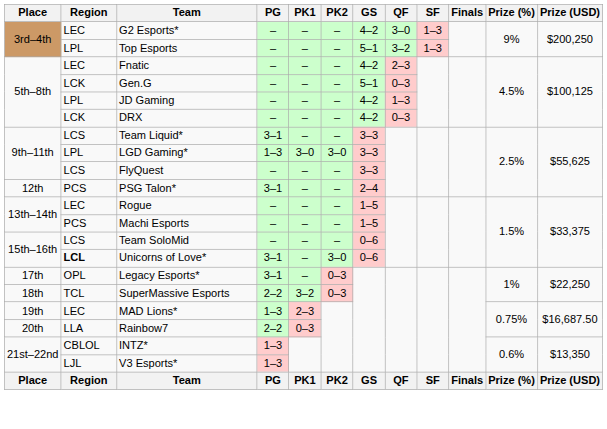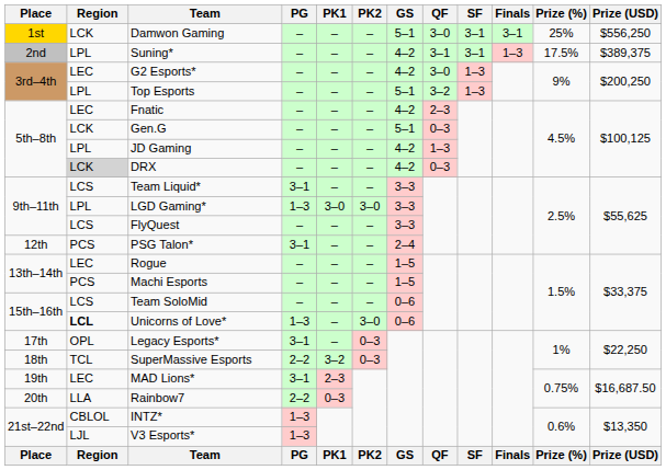+ row: 1st | LCK | Damwon Gaming | – | – | – | 5–1 | 3–0 | 3–1 | 3–1 | 25% | $556,250
+ row: 2nd | LPL | Suning* | – | – | – | 4–2 | 3–1 | 3–1 | 1–3 | 17.5% | $389,375
DRX | Region: no background -> lightgrey background
Unicorns of Love* | PG: 3–1 -> 1–3
MAD Lions* | PG: 1–3 -> 3–1
